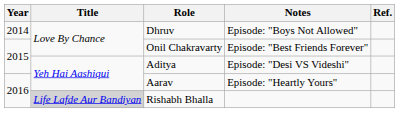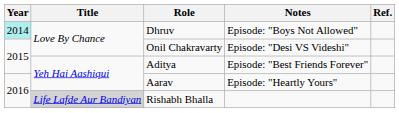Dhruv | Year: no background -> paleturquoise background
Onil Chakravarty | Notes: Episode: "Best Friends Forever" -> Episode: "Desi VS Videshi"
Aditya | Notes: Episode: "Desi VS Videshi" -> Episode: "Best Friends Forever"
